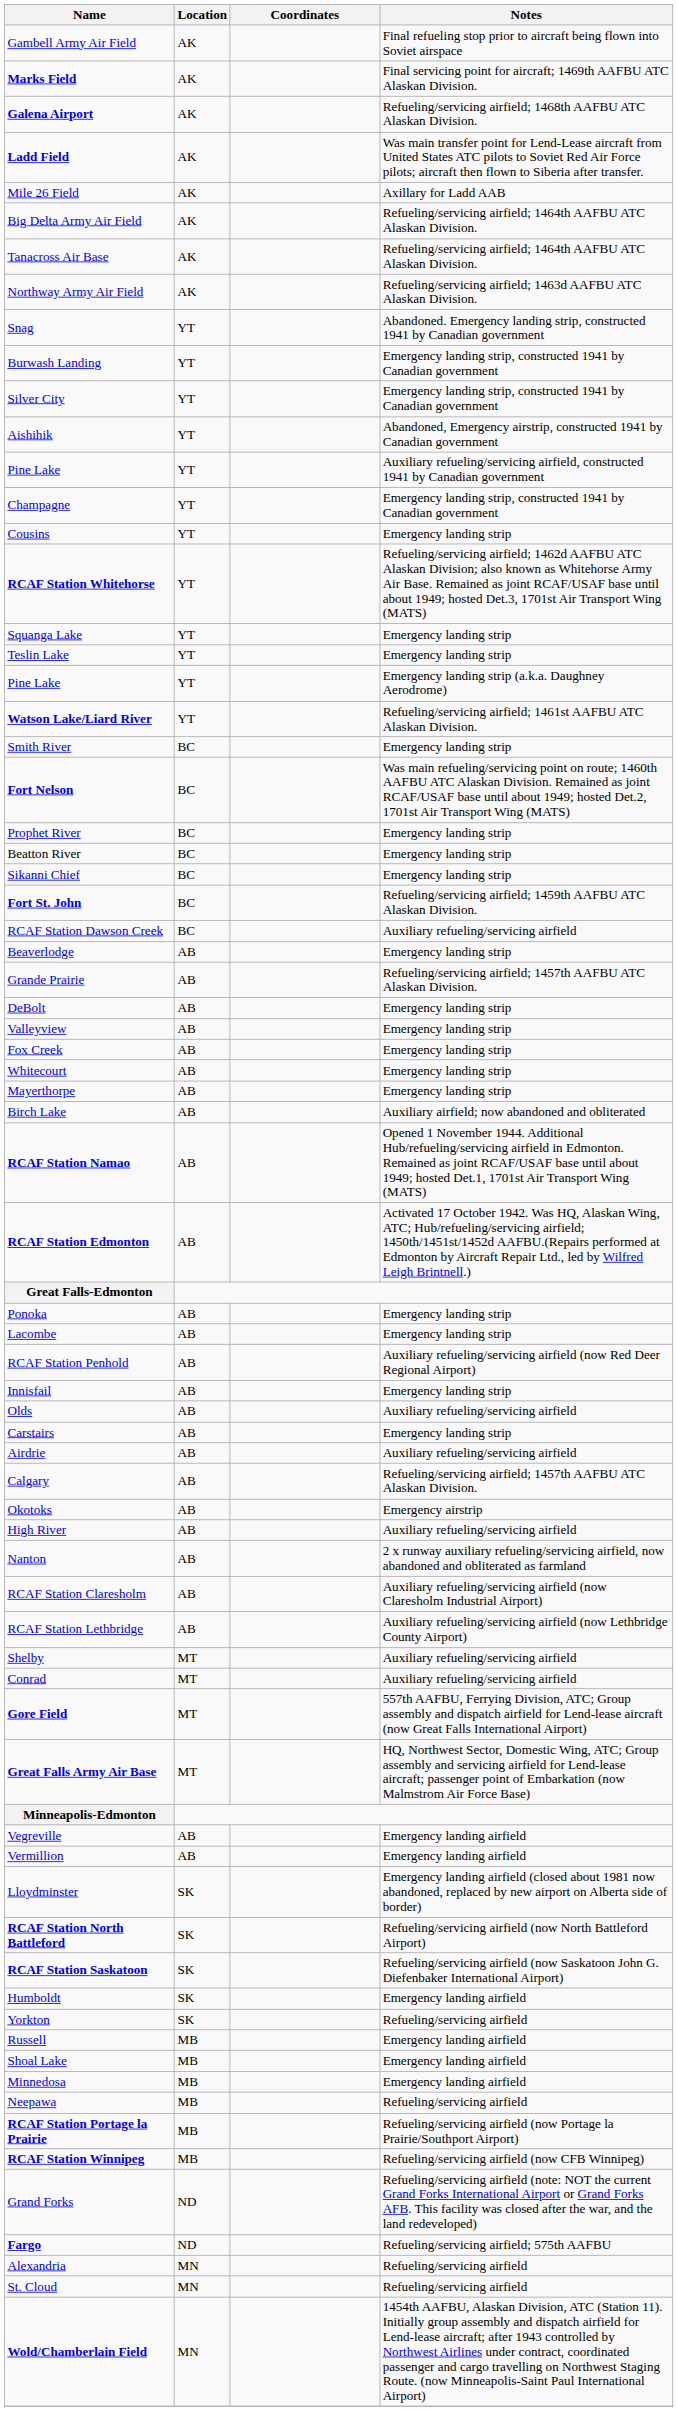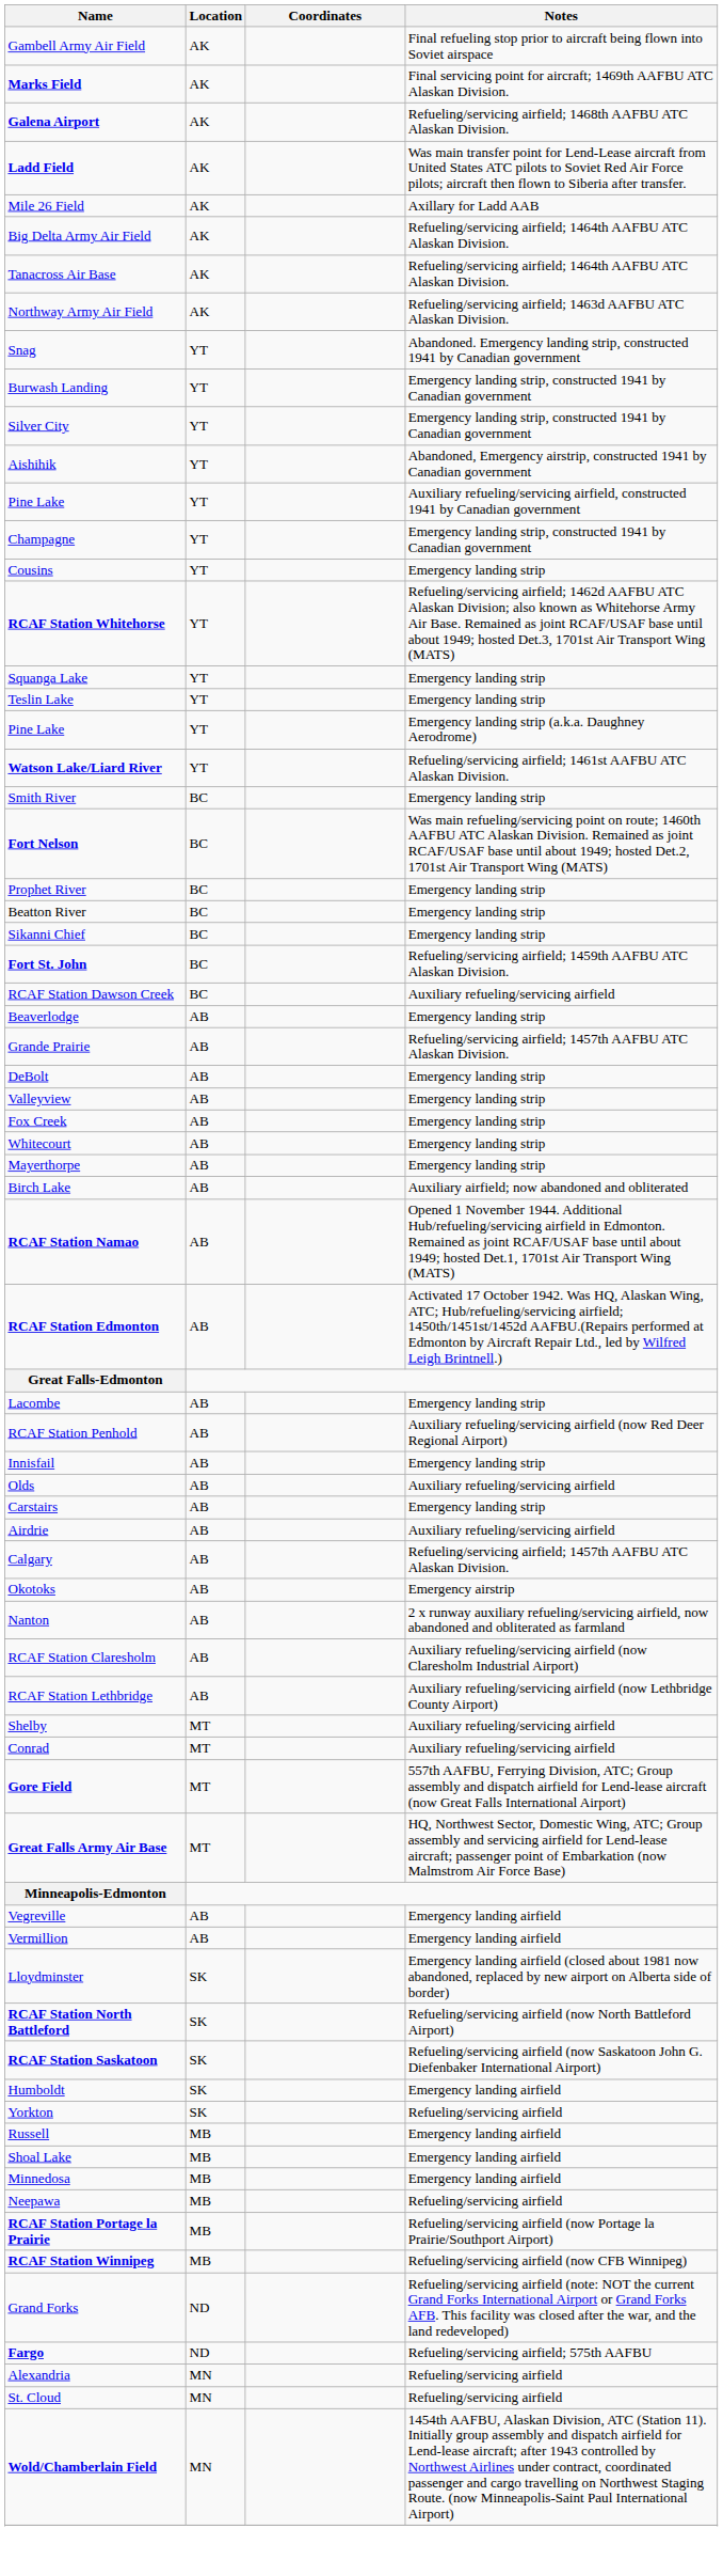- row: Ponoka | AB | Emergency landing strip
- row: High River | AB | Auxiliary refueling/servicing airfield
